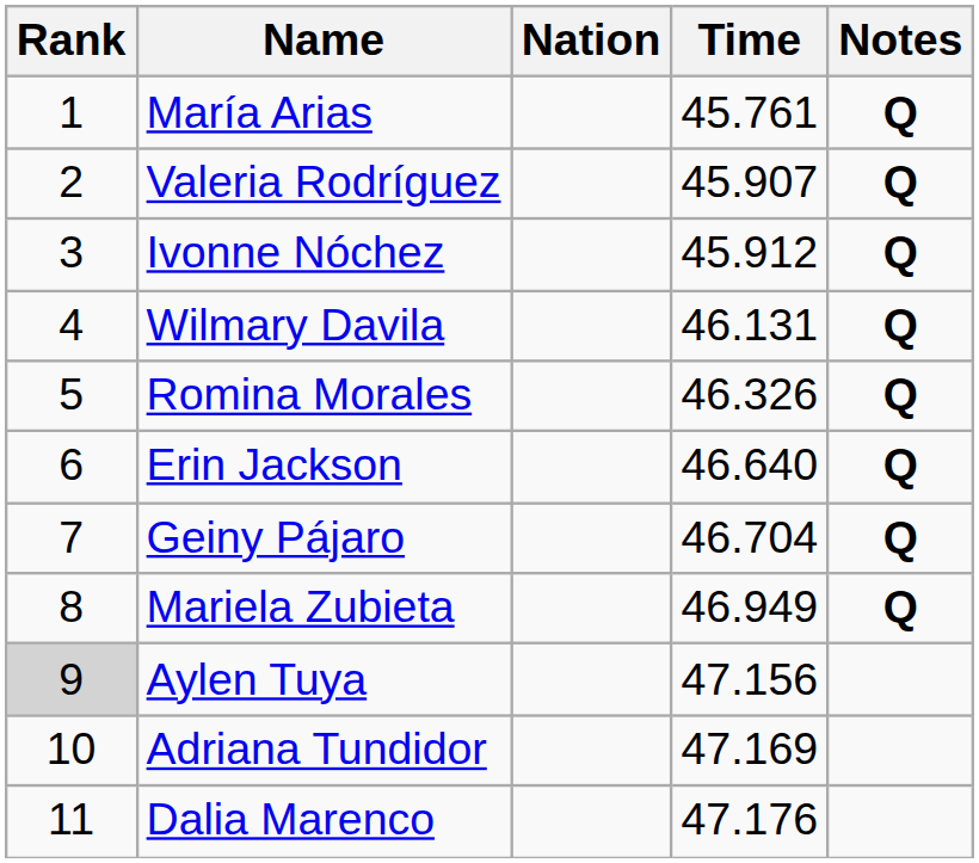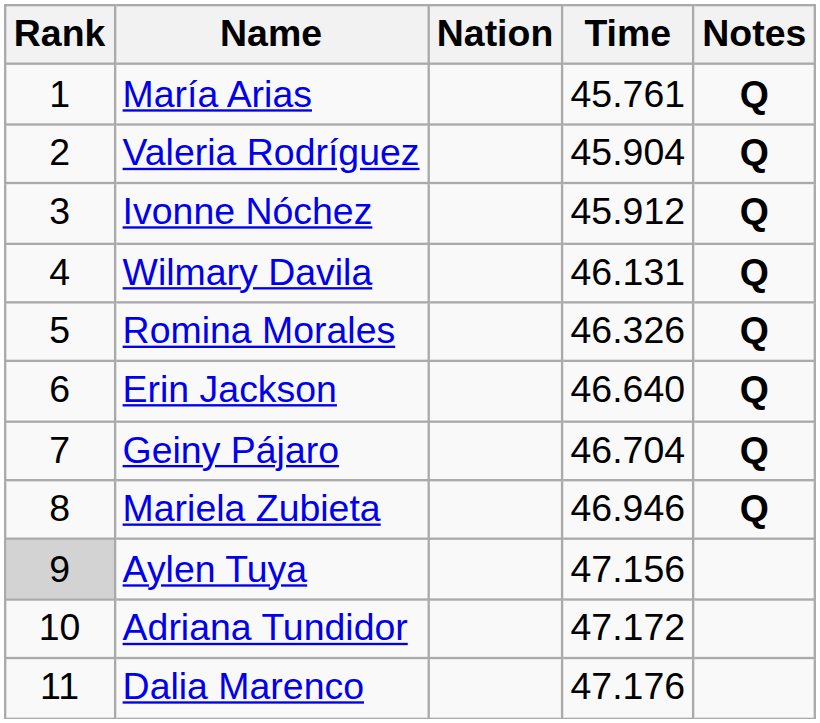Valeria Rodríguez | Time: 45.907 -> 45.904
Mariela Zubieta | Time: 46.949 -> 46.946
Adriana Tundidor | Time: 47.169 -> 47.172
